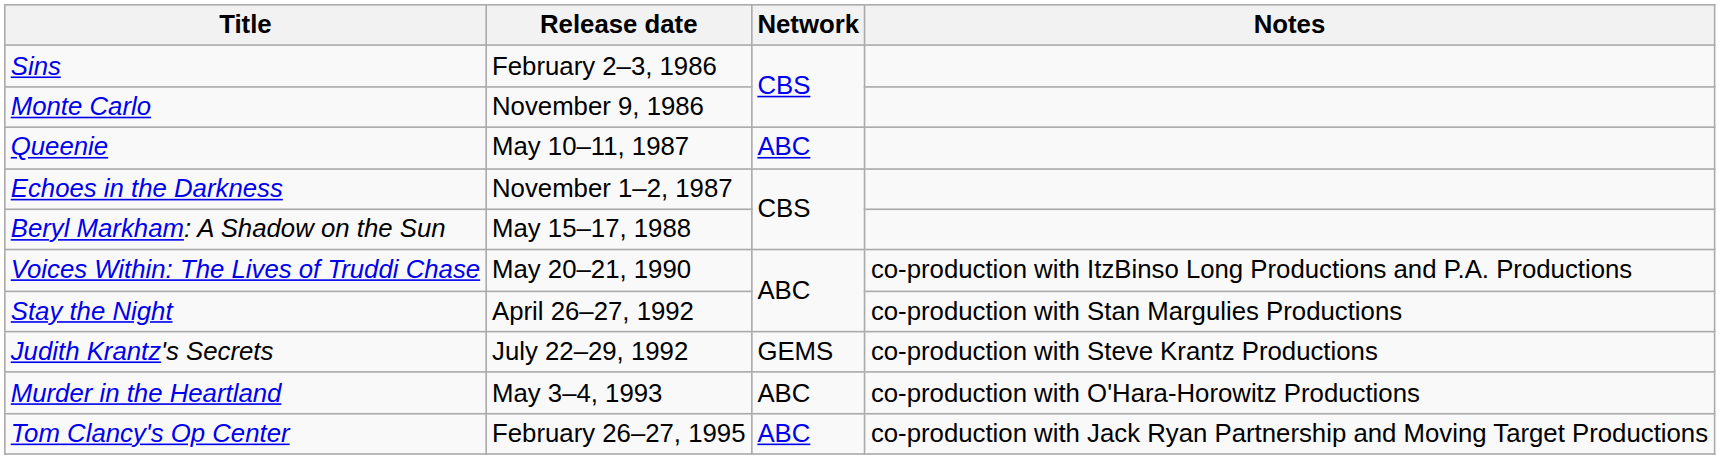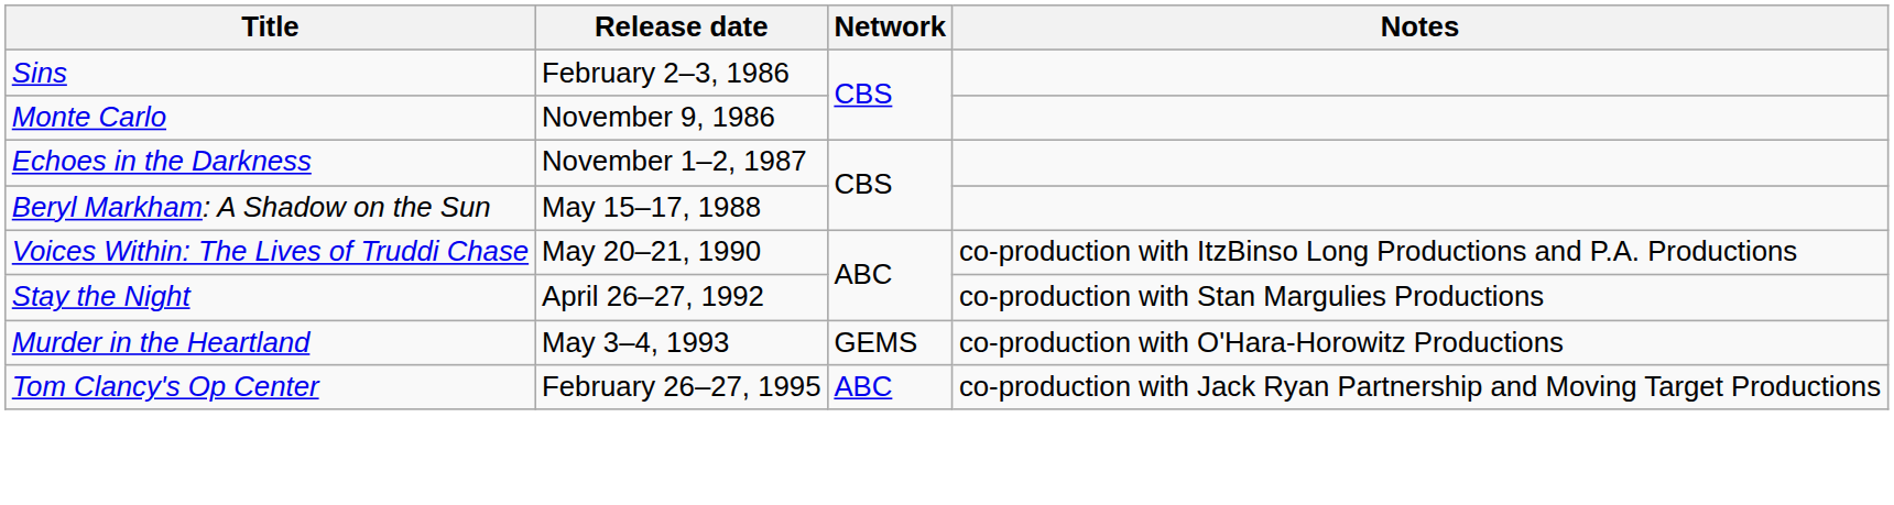- row: Queenie | May 10–11, 1987 | ABC
- row: Judith Krantz's Secrets | July 22–29, 1992 | GEMS | co-production with Steve Krantz Productions
Murder in the Heartland | Network: ABC -> GEMS
